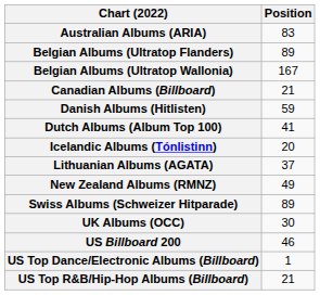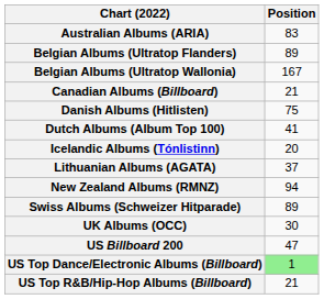Danish Albums (Hitlisten) | Position: 59 -> 75
New Zealand Albums (RMNZ) | Position: 49 -> 94
US Billboard 200 | Position: 46 -> 47
US Top Dance/Electronic Albums (Billboard) | Position: no background -> lightgreen background
